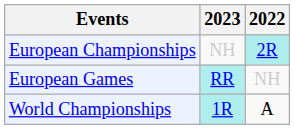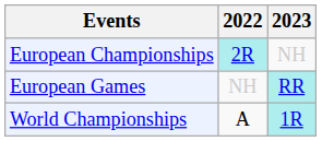columns swapped: 2022 <-> 2023
